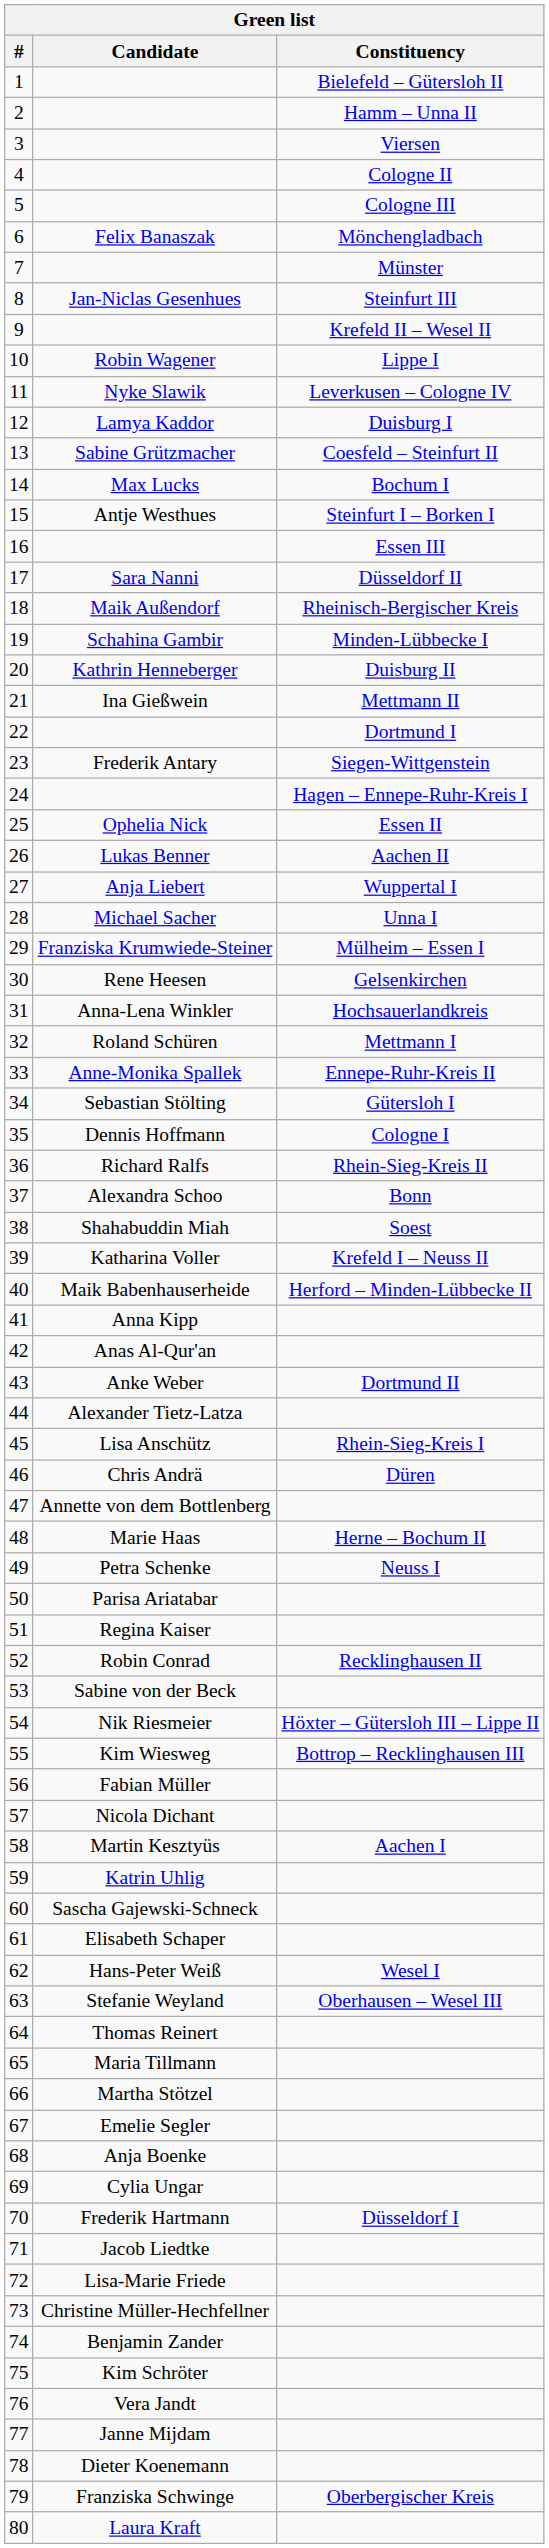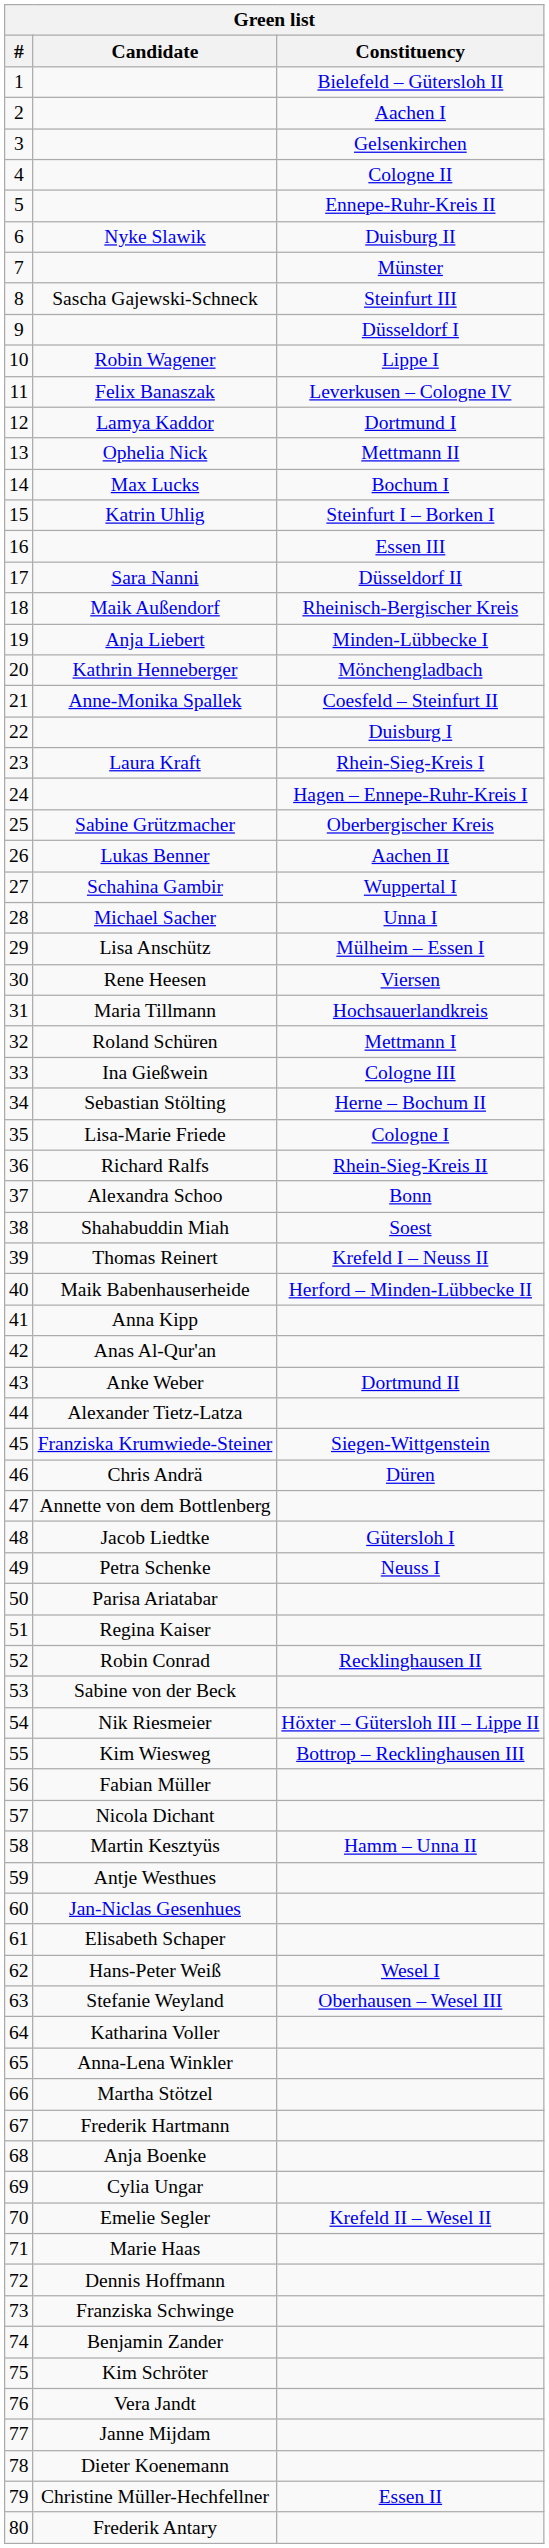2 | Constituency: Hamm – Unna II -> Aachen I
3 | Constituency: Viersen -> Gelsenkirchen
5 | Constituency: Cologne III -> Ennepe-Ruhr-Kreis II
6 | Candidate: Felix Banaszak -> Nyke Slawik
6 | Constituency: Mönchengladbach -> Duisburg II
8 | Candidate: Jan-Niclas Gesenhues -> Sascha Gajewski-Schneck
9 | Constituency: Krefeld II – Wesel II -> Düsseldorf I
11 | Candidate: Nyke Slawik -> Felix Banaszak
12 | Constituency: Duisburg I -> Dortmund I
13 | Candidate: Sabine Grützmacher -> Ophelia Nick
13 | Constituency: Coesfeld – Steinfurt II -> Mettmann II
15 | Candidate: Antje Westhues -> Katrin Uhlig
19 | Candidate: Schahina Gambir -> Anja Liebert
20 | Constituency: Duisburg II -> Mönchengladbach
21 | Candidate: Ina Gießwein -> Anne-Monika Spallek
21 | Constituency: Mettmann II -> Coesfeld – Steinfurt II
22 | Constituency: Dortmund I -> Duisburg I
23 | Candidate: Frederik Antary -> Laura Kraft
23 | Constituency: Siegen-Wittgenstein -> Rhein-Sieg-Kreis I
25 | Candidate: Ophelia Nick -> Sabine Grützmacher
25 | Constituency: Essen II -> Oberbergischer Kreis
27 | Candidate: Anja Liebert -> Schahina Gambir
29 | Candidate: Franziska Krumwiede-Steiner -> Lisa Anschütz
30 | Constituency: Gelsenkirchen -> Viersen
31 | Candidate: Anna-Lena Winkler -> Maria Tillmann
33 | Candidate: Anne-Monika Spallek -> Ina Gießwein
33 | Constituency: Ennepe-Ruhr-Kreis II -> Cologne III
34 | Constituency: Gütersloh I -> Herne – Bochum II
35 | Candidate: Dennis Hoffmann -> Lisa-Marie Friede
39 | Candidate: Katharina Voller -> Thomas Reinert
45 | Candidate: Lisa Anschütz -> Franziska Krumwiede-Steiner
45 | Constituency: Rhein-Sieg-Kreis I -> Siegen-Wittgenstein
48 | Candidate: Marie Haas -> Jacob Liedtke
48 | Constituency: Herne – Bochum II -> Gütersloh I
58 | Constituency: Aachen I -> Hamm – Unna II
59 | Candidate: Katrin Uhlig -> Antje Westhues
60 | Candidate: Sascha Gajewski-Schneck -> Jan-Niclas Gesenhues
64 | Candidate: Thomas Reinert -> Katharina Voller
65 | Candidate: Maria Tillmann -> Anna-Lena Winkler
67 | Candidate: Emelie Segler -> Frederik Hartmann
70 | Candidate: Frederik Hartmann -> Emelie Segler
70 | Constituency: Düsseldorf I -> Krefeld II – Wesel II
71 | Candidate: Jacob Liedtke -> Marie Haas
72 | Candidate: Lisa-Marie Friede -> Dennis Hoffmann
73 | Candidate: Christine Müller-Hechfellner -> Franziska Schwinge
79 | Candidate: Franziska Schwinge -> Christine Müller-Hechfellner
79 | Constituency: Oberbergischer Kreis -> Essen II
80 | Candidate: Laura Kraft -> Frederik Antary
